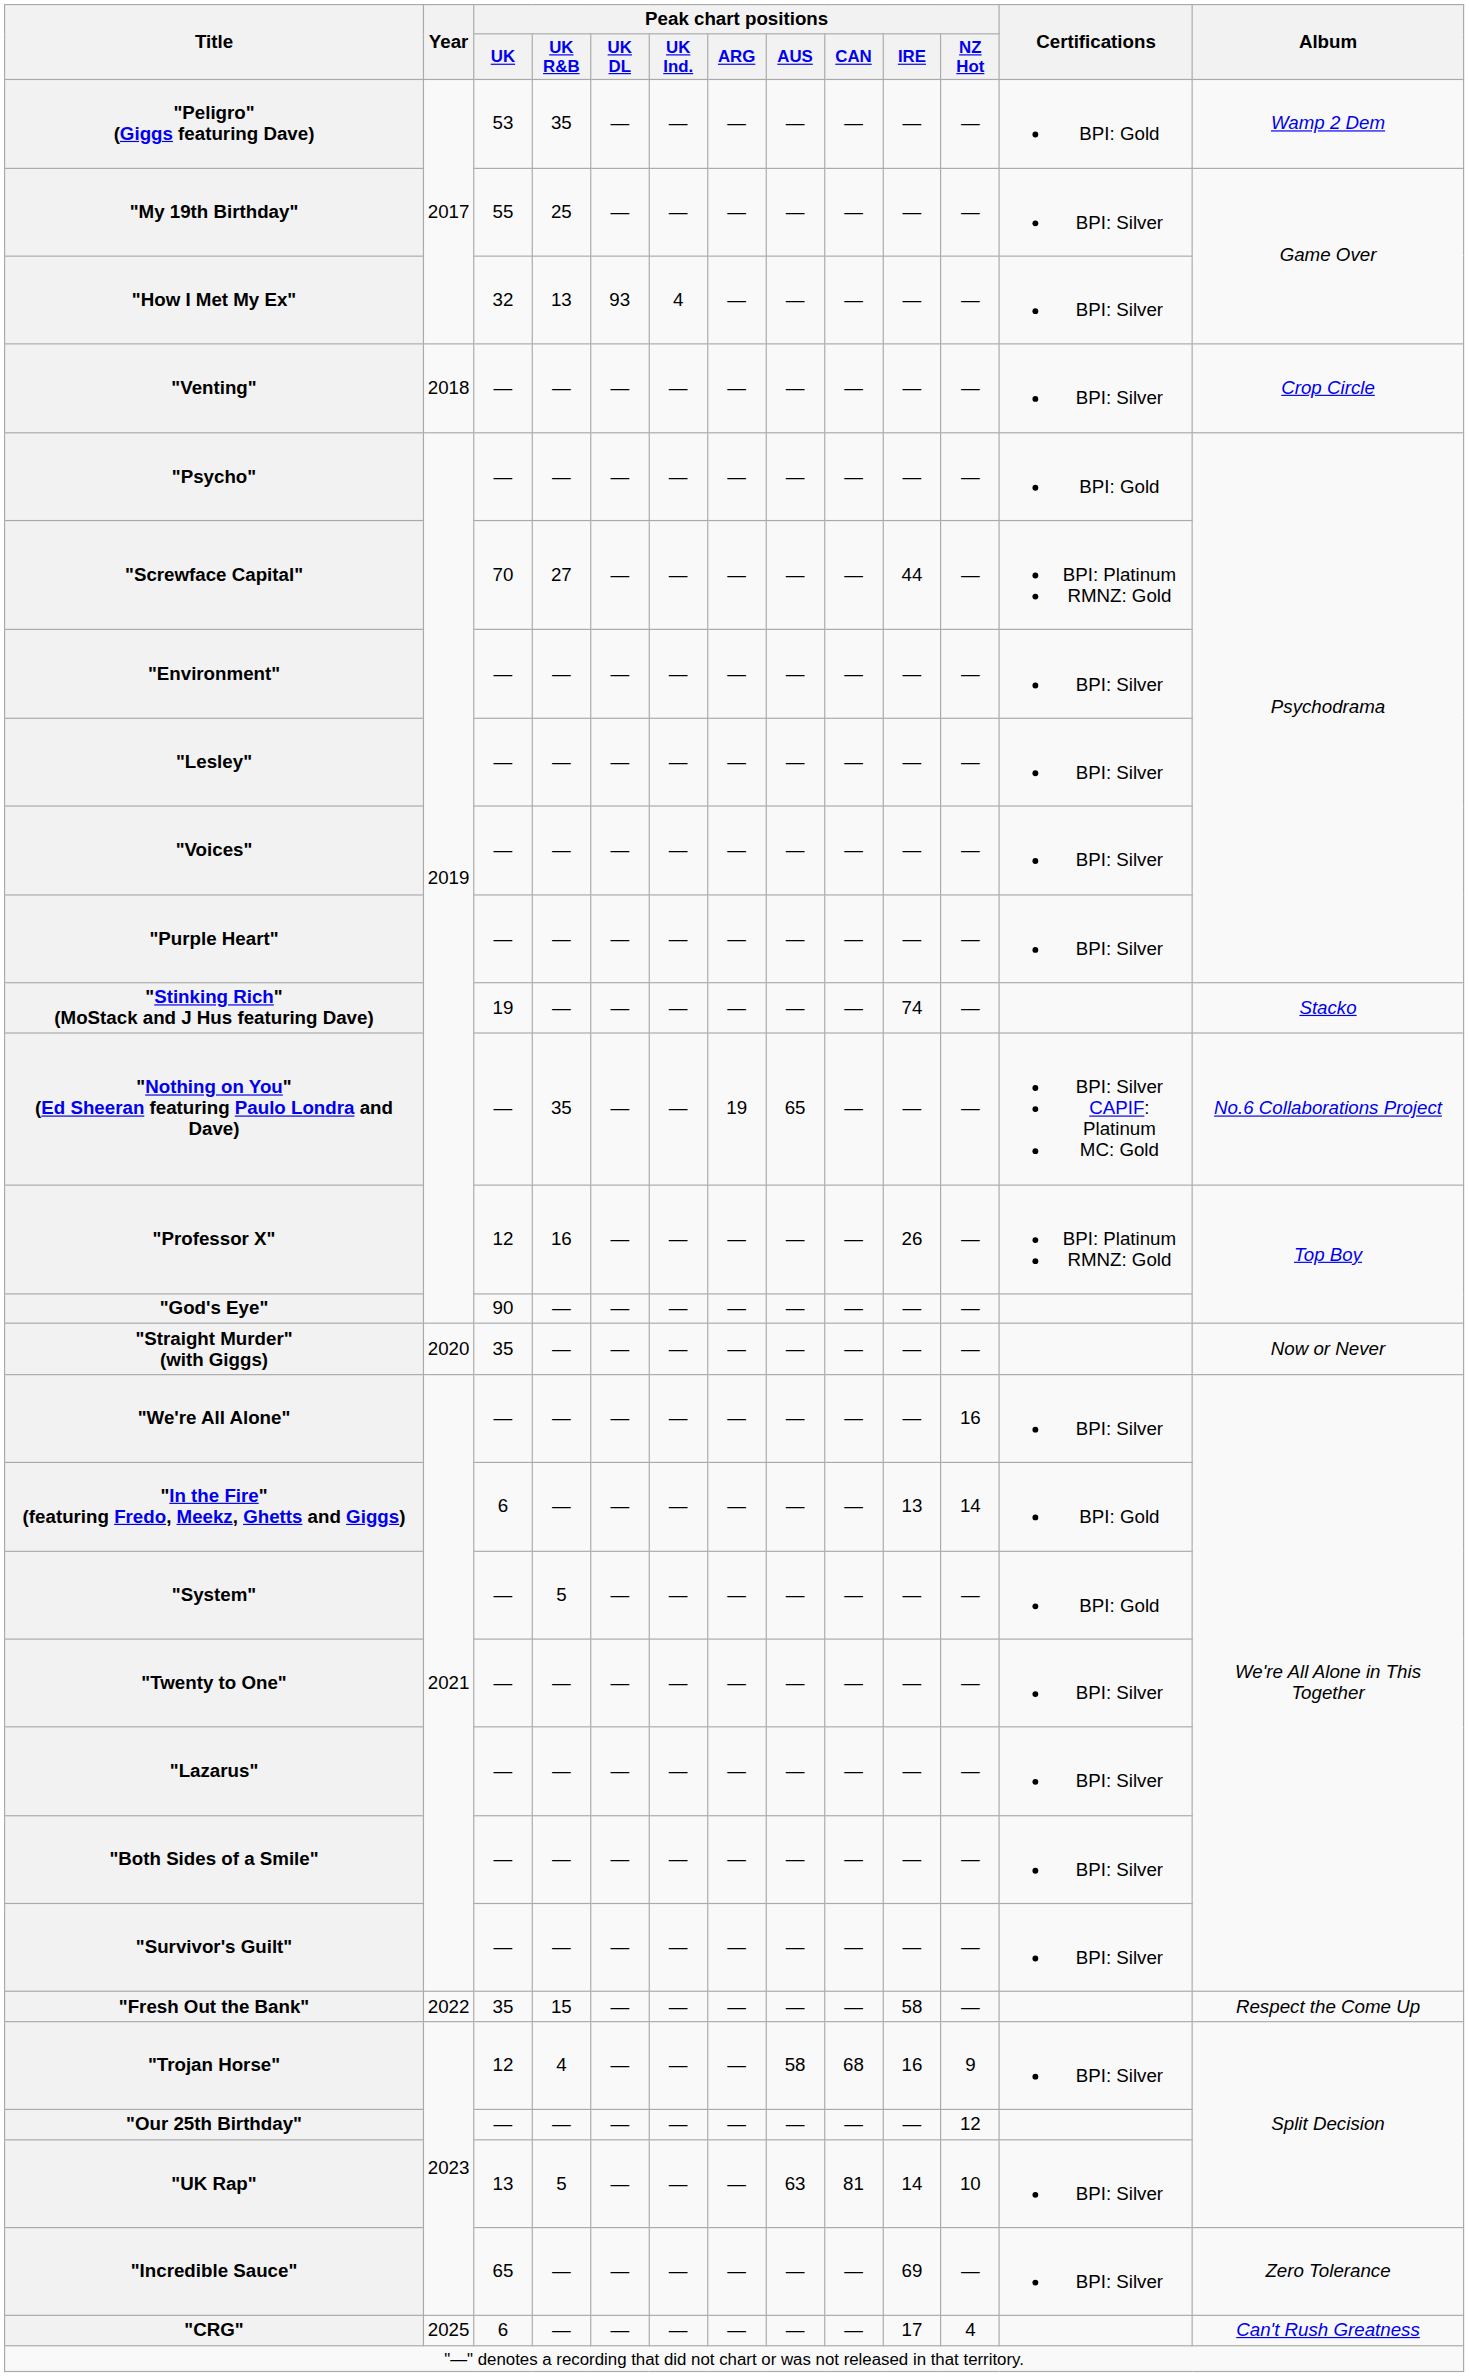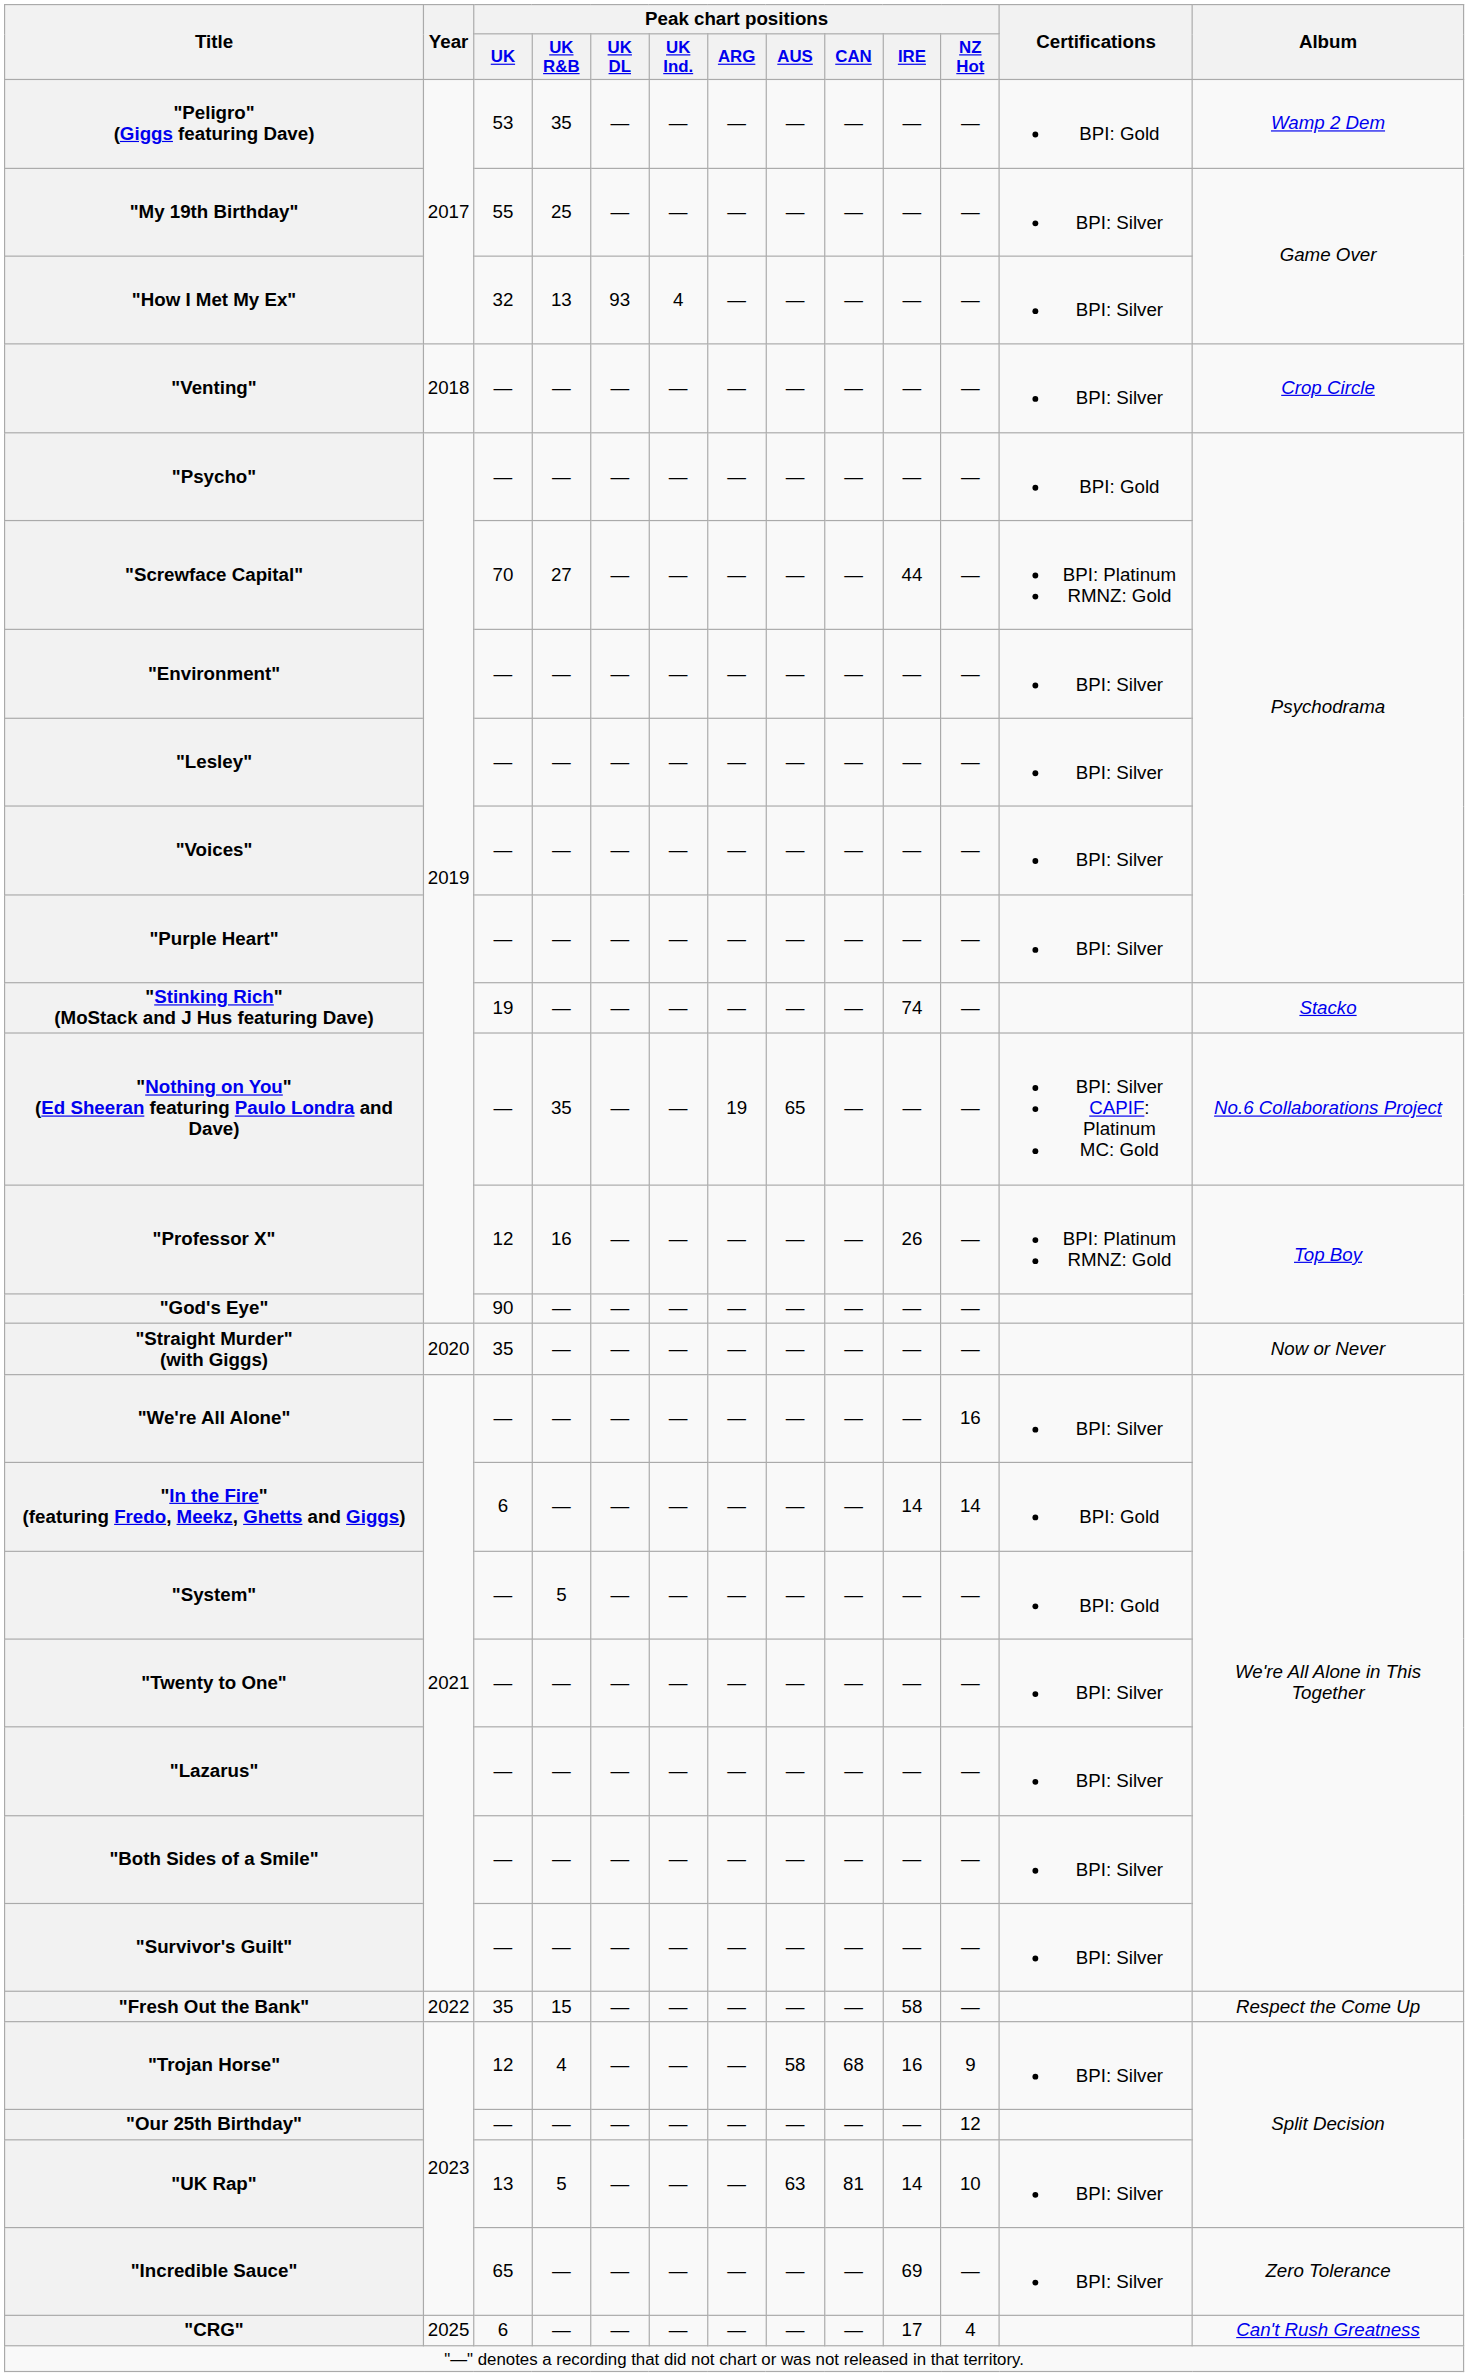"In the Fire" (featuring Fredo, Meekz, Ghetts and Giggs) | Peak chart positions / IRE: 13 -> 14
